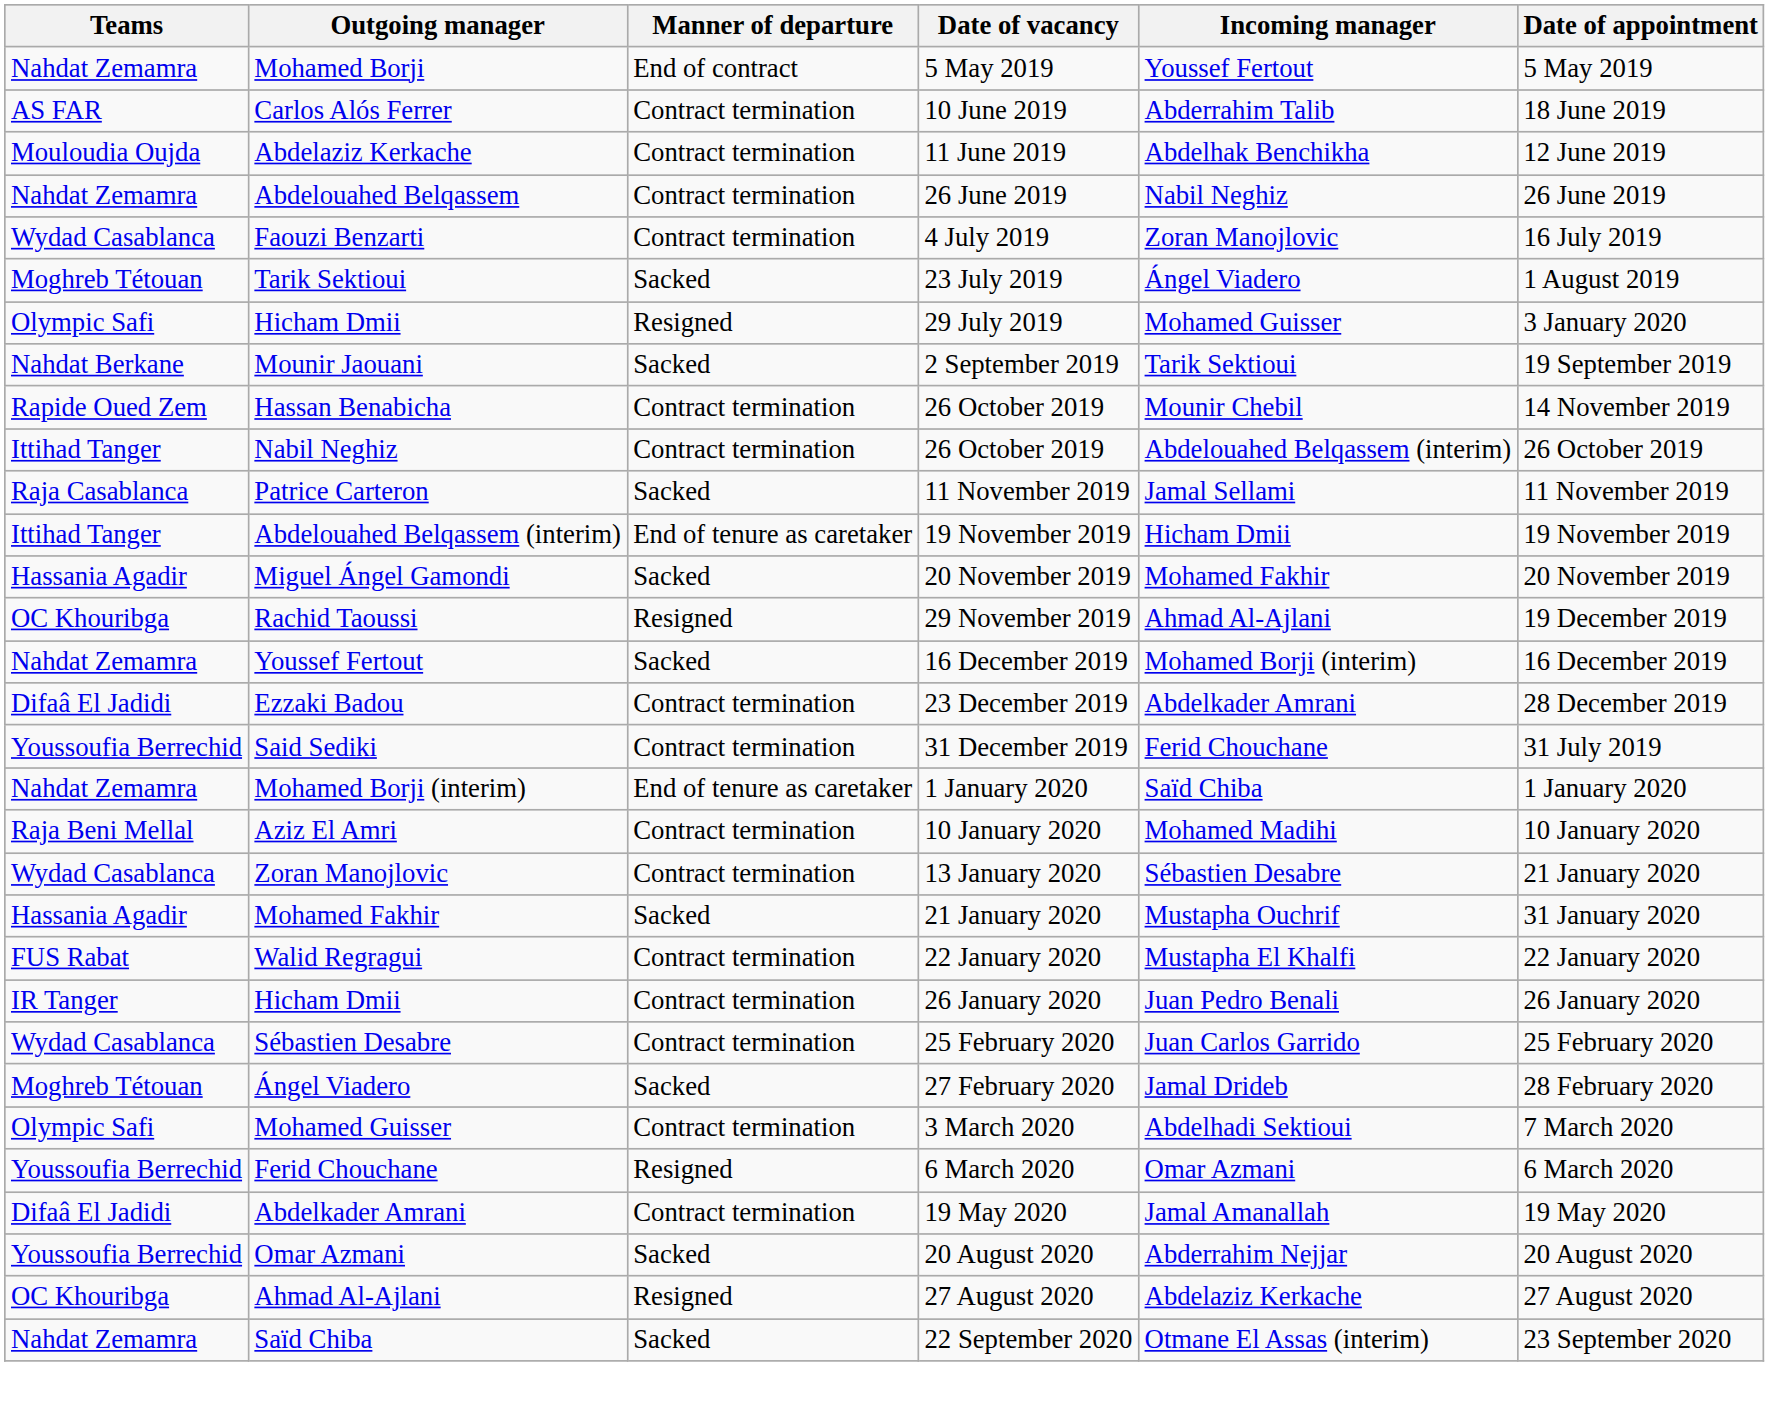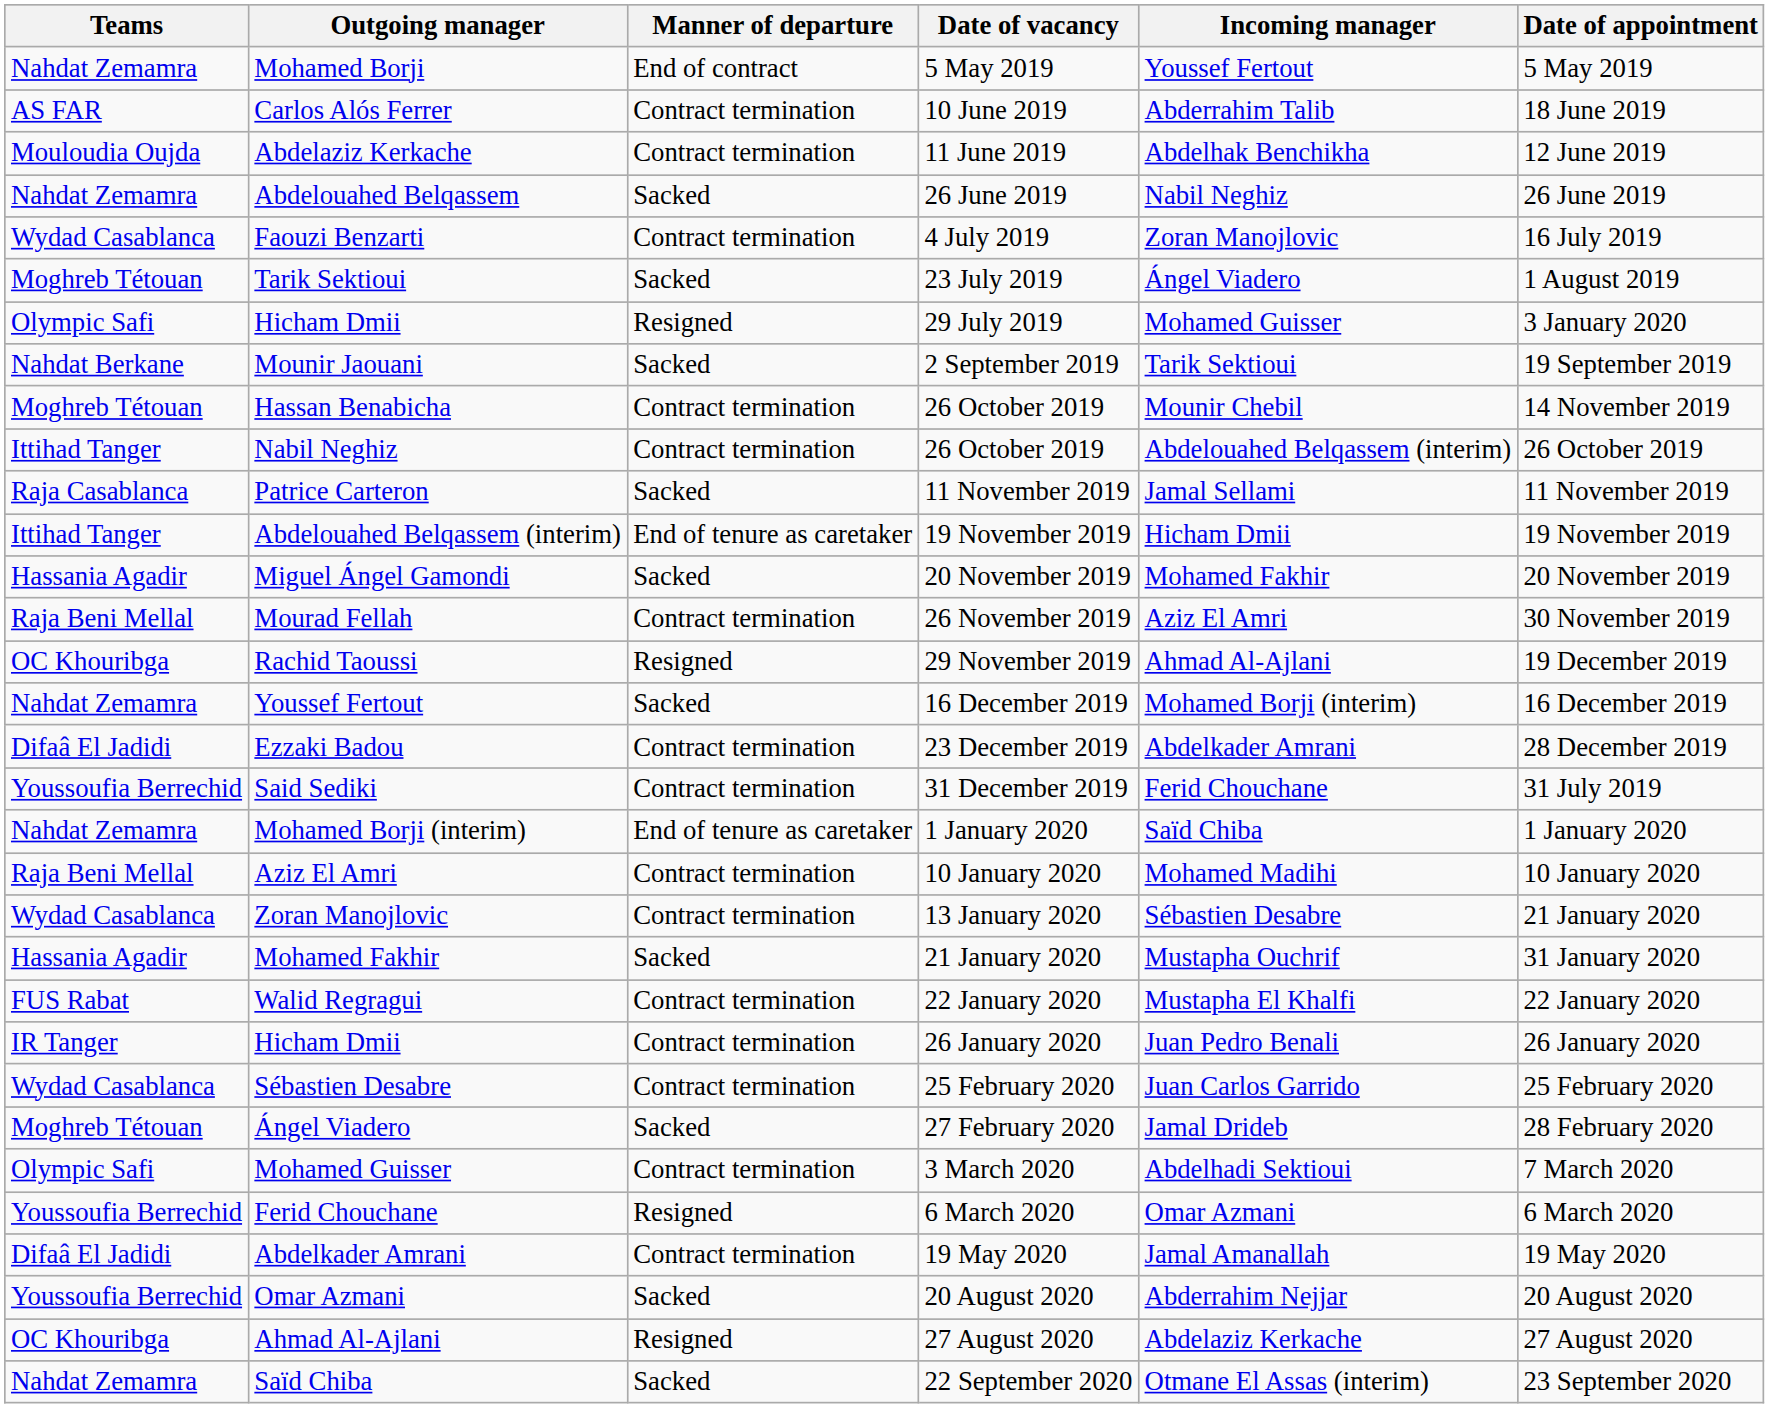Abdelouahed Belqassem | Manner of departure: Contract termination -> Sacked
Hassan Benabicha | Teams: Rapide Oued Zem -> Moghreb Tétouan
+ row: Raja Beni Mellal | Mourad Fellah | Contract termination | 26 November 2019 | Aziz El Amri | 30 November 2019
